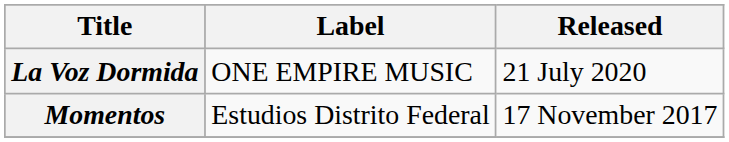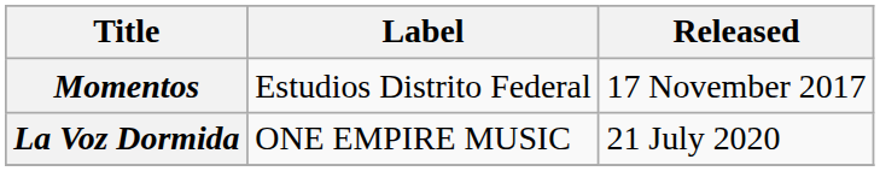rows swapped: Momentos <-> La Voz Dormida
